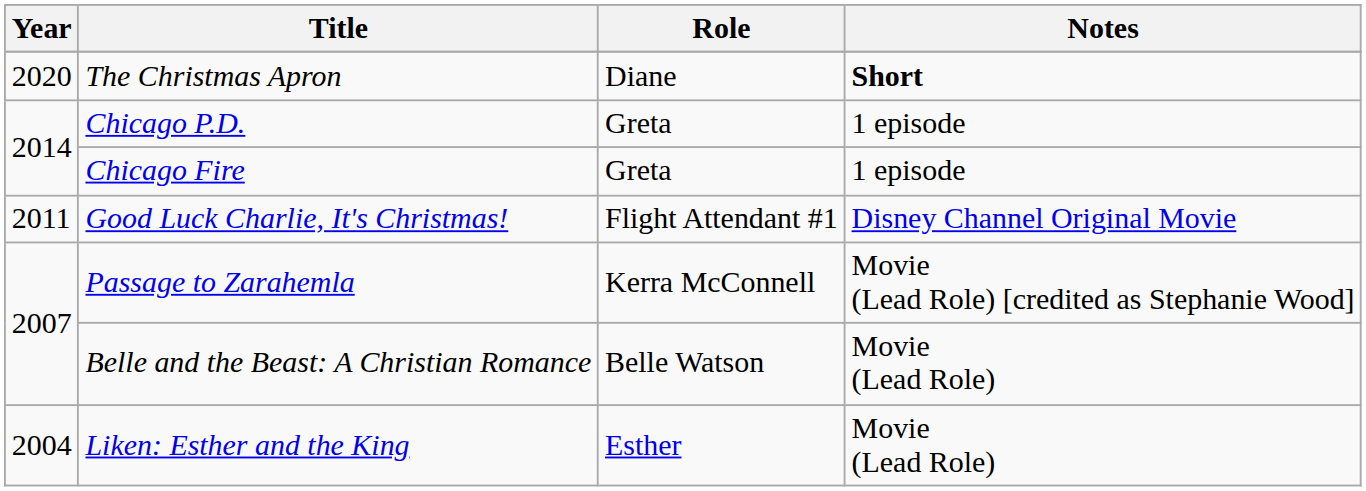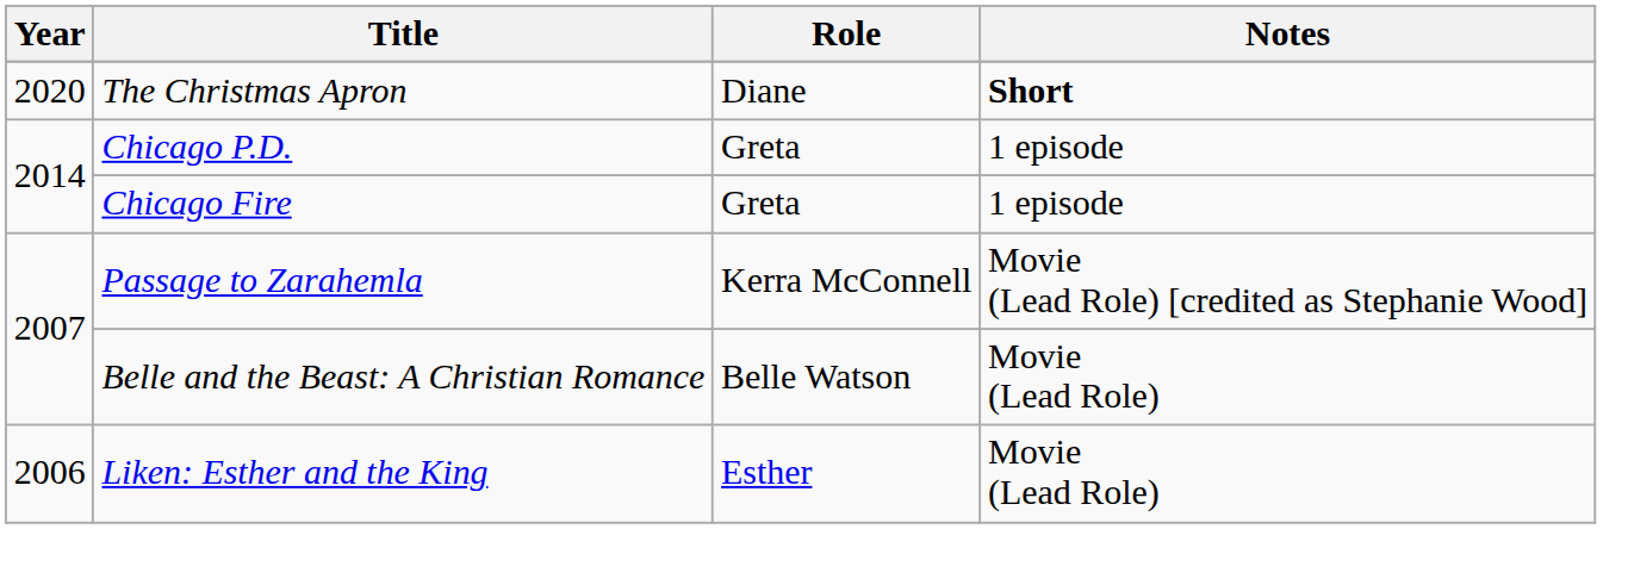- row: 2011 | Good Luck Charlie, It's Christmas! | Flight Attendant #1 | Disney Channel Original Movie
Liken: Esther and the King | Year: 2004 -> 2006
